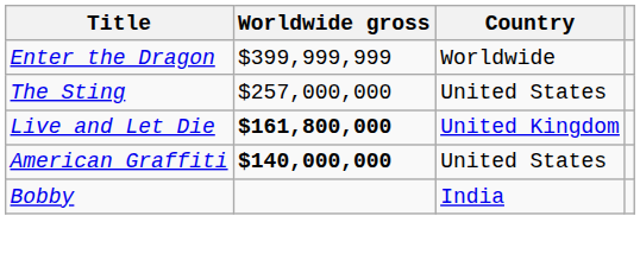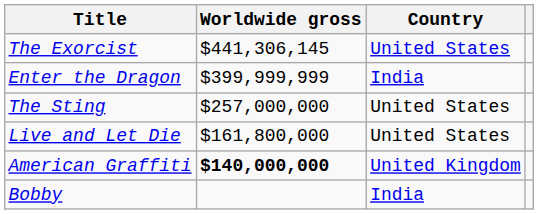+ row: The Exorcist | $441,306,145 | United States
Enter the Dragon | Country: Worldwide -> India
Live and Let Die | Worldwide gross: bold -> normal
Live and Let Die | Country: United Kingdom -> United States
American Graffiti | Country: United States -> United Kingdom
